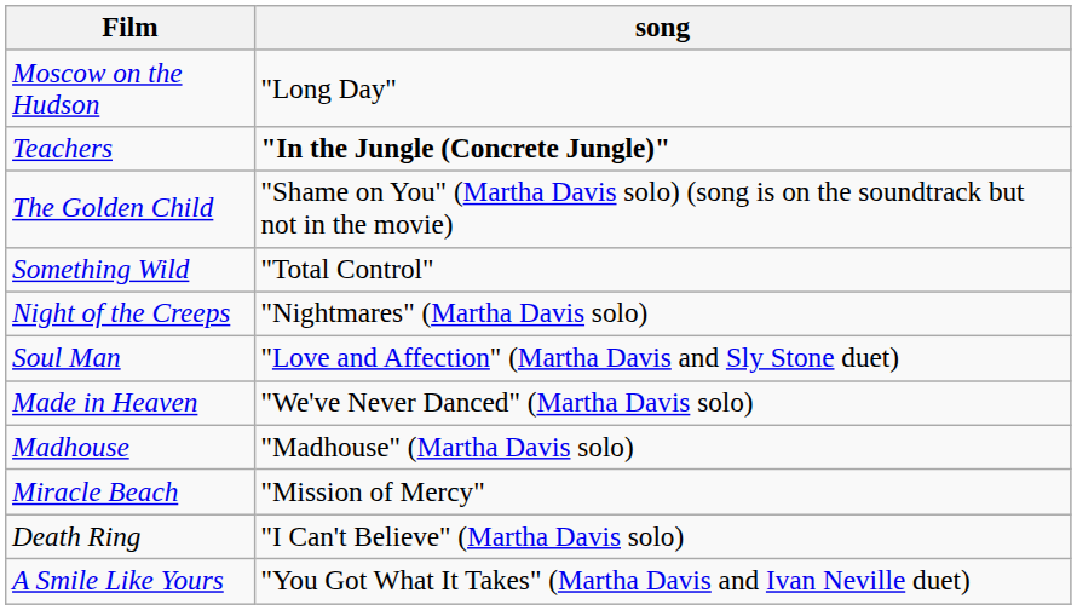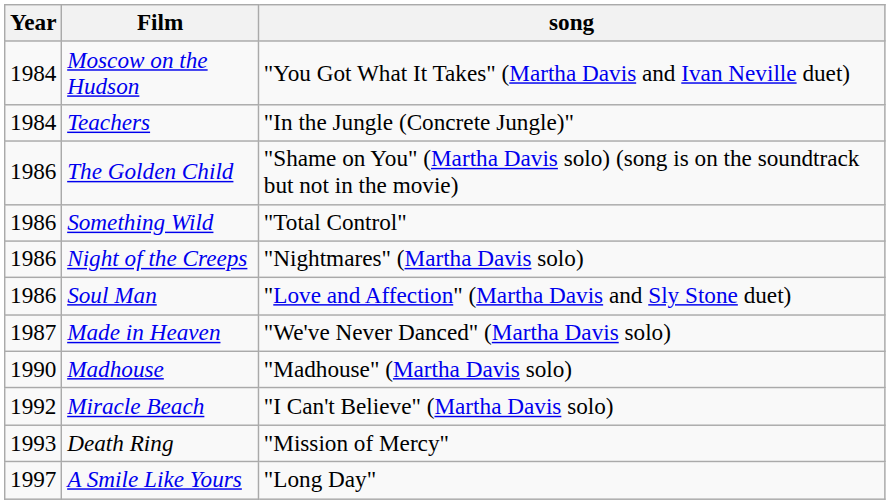+ column: Year | 1984 | 1984 | 1986 | 1986 | 1986 | 1986 | 1987 | 1990 | 1992 | 1993 | 1997
Moscow on the Hudson | song: "Long Day" -> "You Got What It Takes" (Martha Davis and Ivan Neville duet)
Teachers | song: bold -> normal
Miracle Beach | song: "Mission of Mercy" -> "I Can't Believe" (Martha Davis solo)
Death Ring | song: "I Can't Believe" (Martha Davis solo) -> "Mission of Mercy"
A Smile Like Yours | song: "You Got What It Takes" (Martha Davis and Ivan Neville duet) -> "Long Day"
